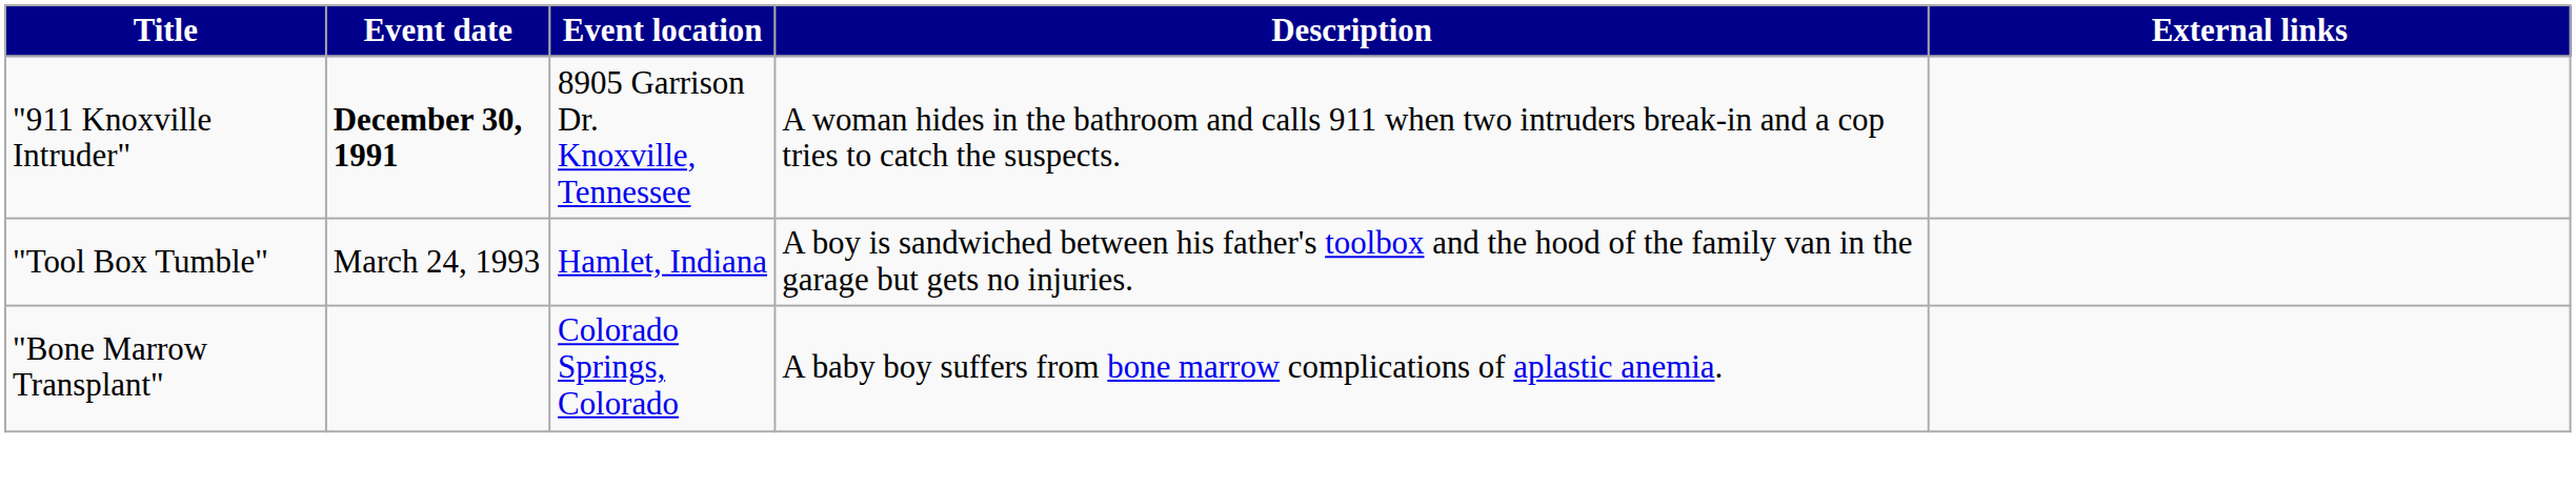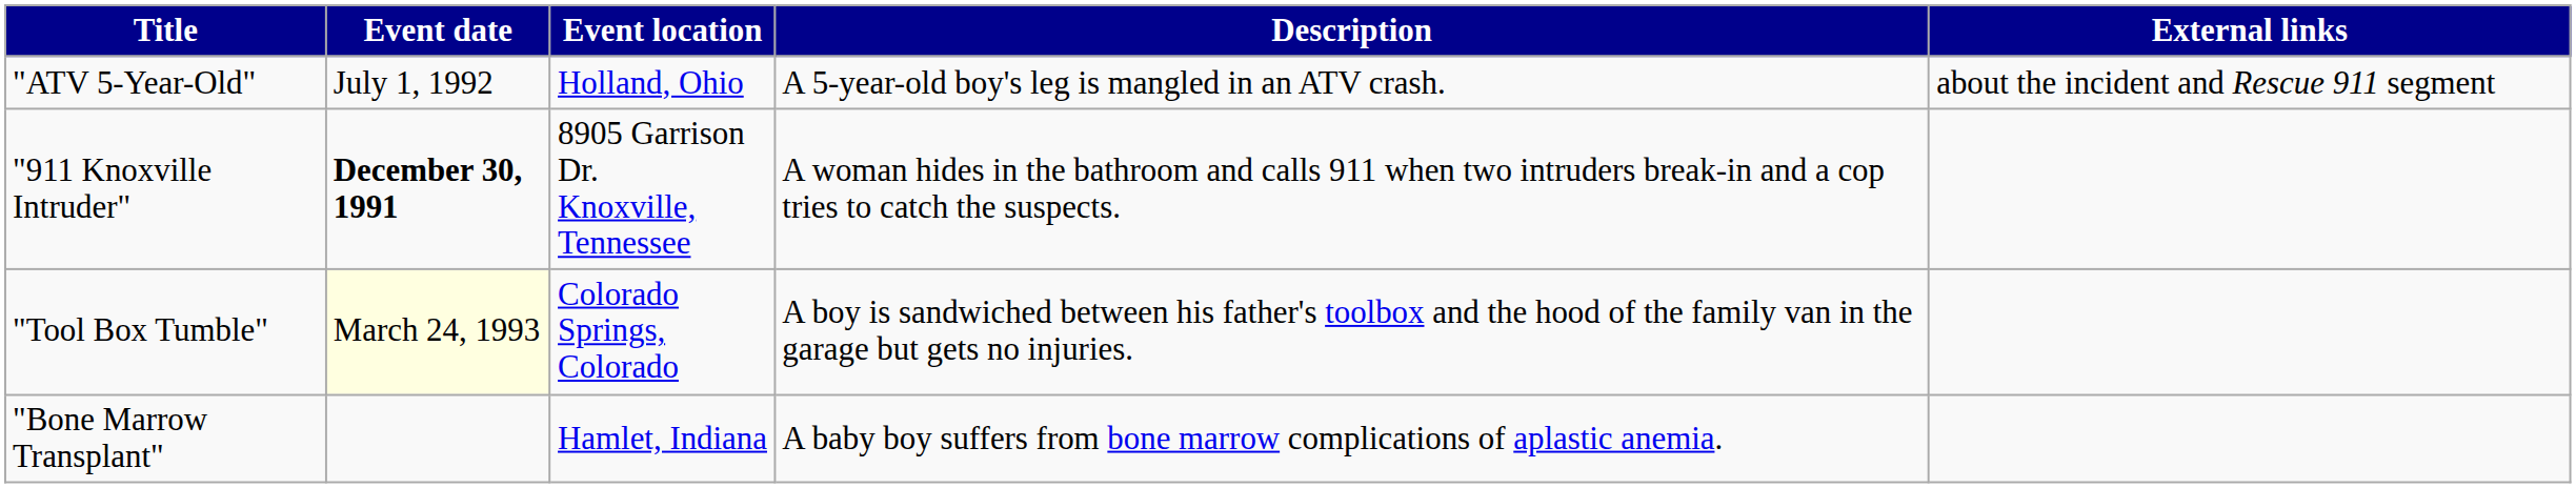+ row: "ATV 5-Year-Old" | July 1, 1992 | Holland, Ohio | A 5-year-old boy's leg is mangled in an ATV crash. | about the incident and Rescue 911 segment
"Tool Box Tumble" | Event date: no background -> lightyellow background
"Tool Box Tumble" | Event location: Hamlet, Indiana -> Colorado Springs, Colorado
"Bone Marrow Transplant" | Event location: Colorado Springs, Colorado -> Hamlet, Indiana
